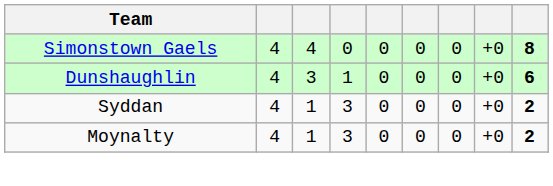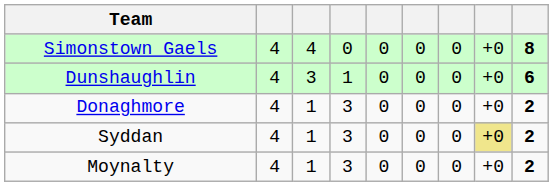+ row: Donaghmore | 4 | 1 | 3 | 0 | 0 | 0 | +0 | 2
Syddan | column 8: no background -> khaki background
